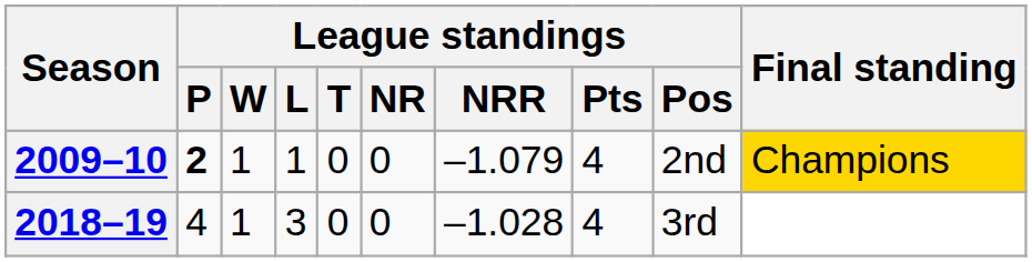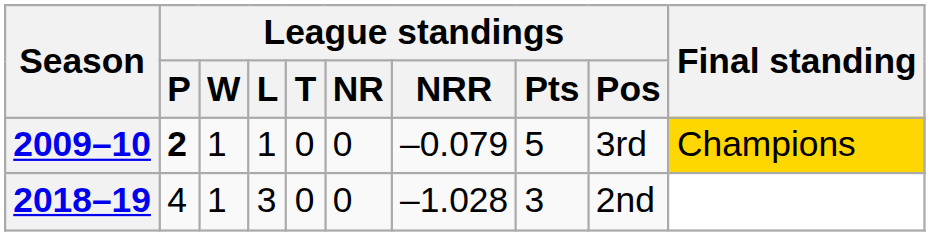2009–10 | League standings / NRR: –1.079 -> –0.079
2009–10 | League standings / Pts: 4 -> 5
2009–10 | League standings / Pos: 2nd -> 3rd
2018–19 | League standings / Pts: 4 -> 3
2018–19 | League standings / Pos: 3rd -> 2nd
